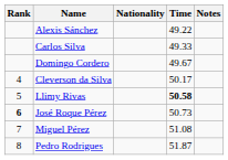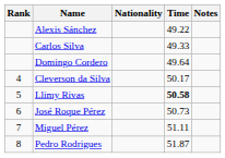Domingo Cordero | Time: 49.67 -> 49.64
José Roque Pérez | Rank: bold -> normal
Miguel Pérez | Time: 51.08 -> 51.11
